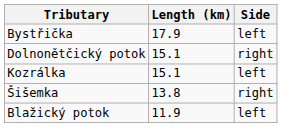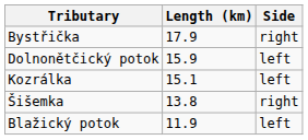Bystřička | Side: left -> right
Dolnonětčický potok | Length (km): 15.1 -> 15.9
Dolnonětčický potok | Side: right -> left
